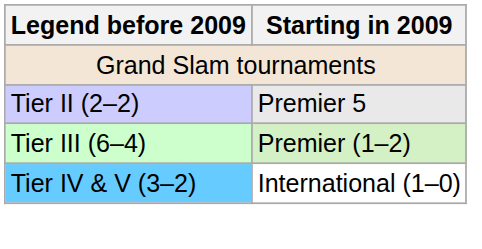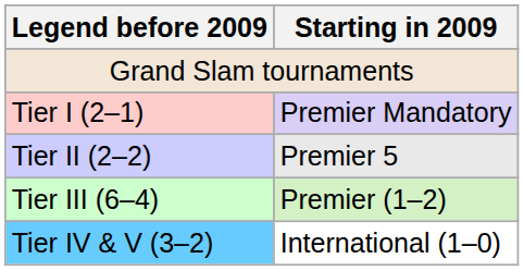+ row: Tier I (2–1) | Premier Mandatory
